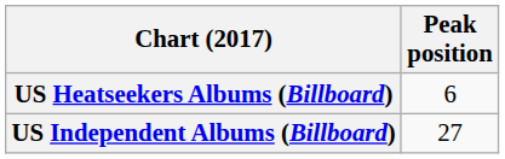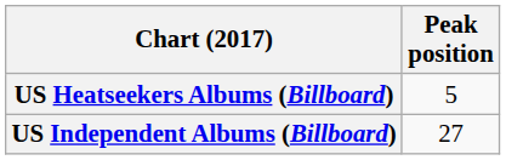US Heatseekers Albums (Billboard) | Peak position: 6 -> 5
